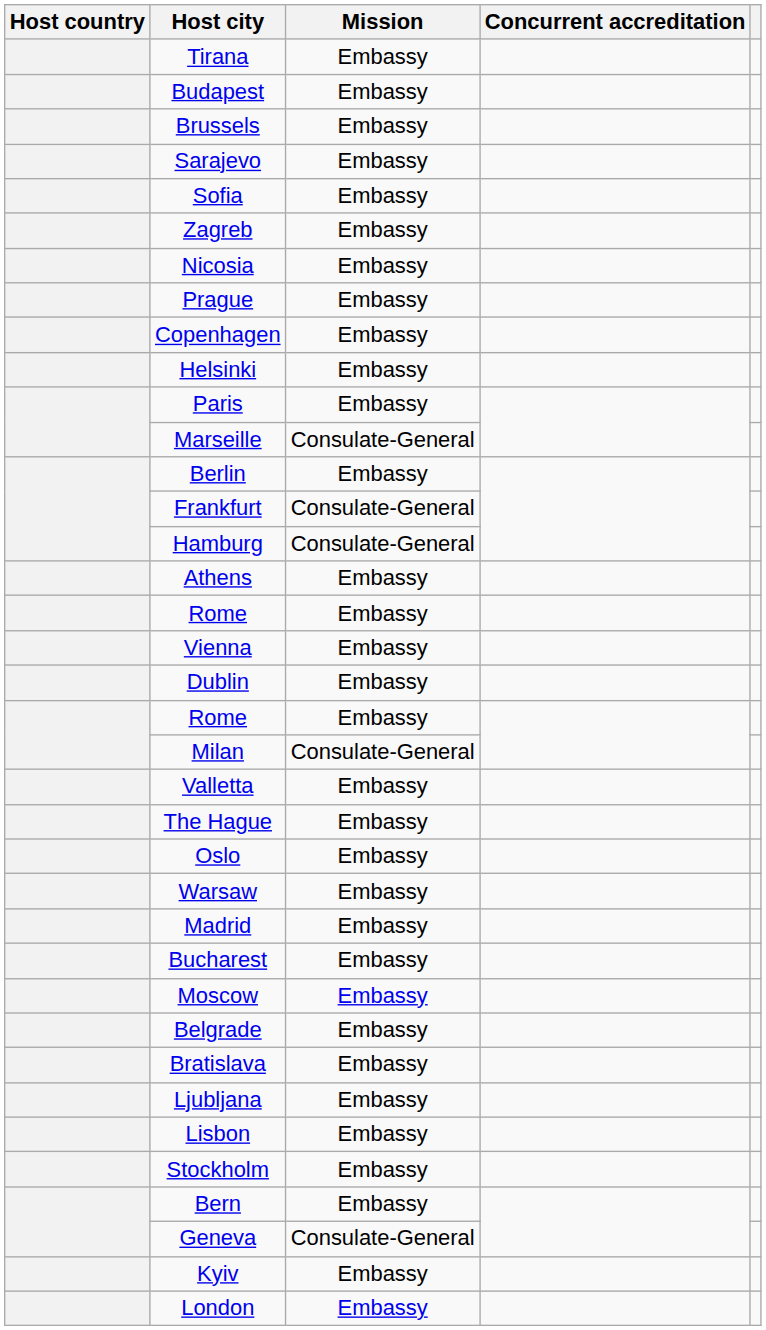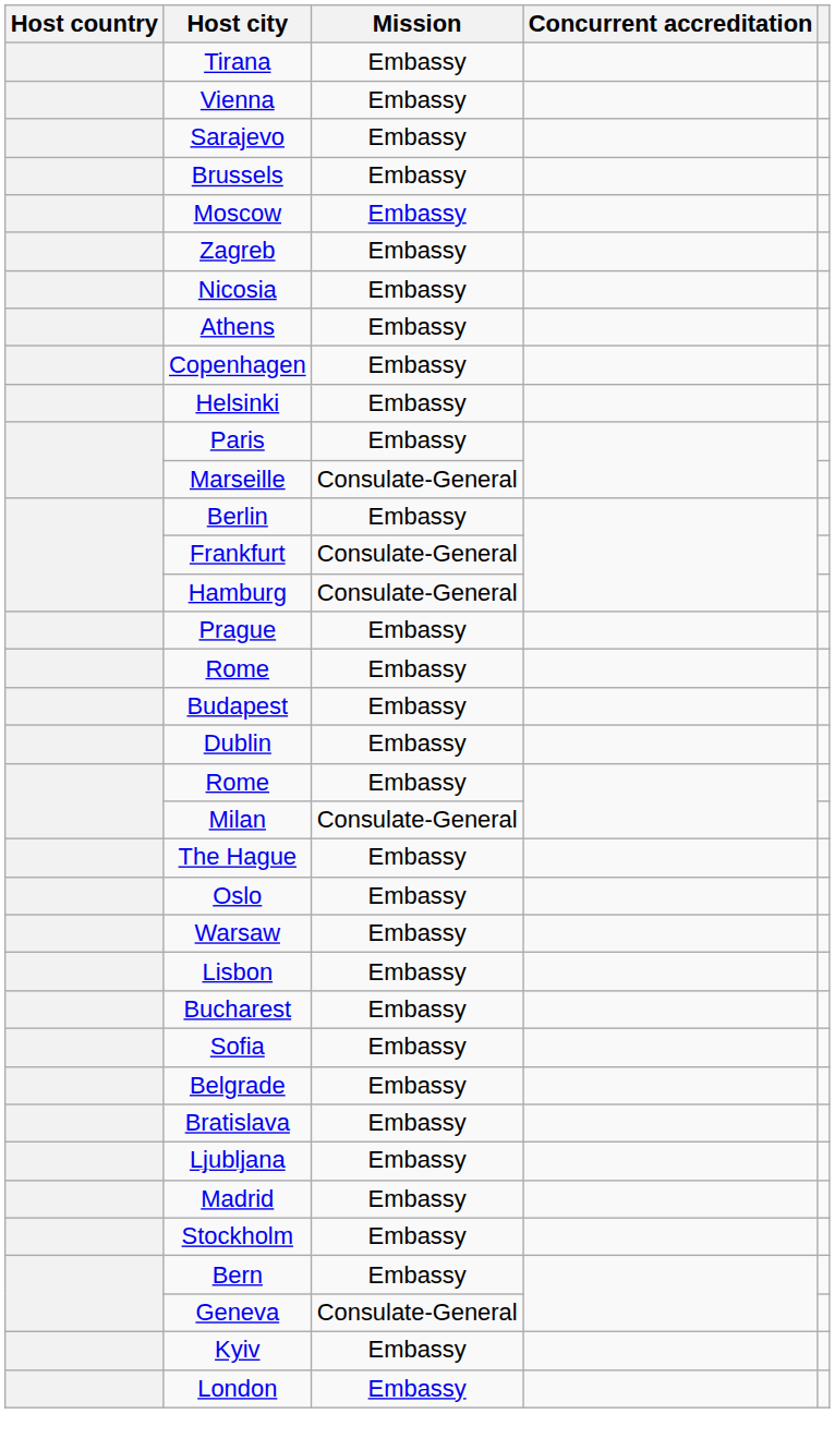rows swapped: Vienna <-> Budapest
rows swapped: Brussels <-> Sarajevo
rows swapped: Sofia <-> Moscow
rows swapped: Prague <-> Athens
- row: Valletta | Embassy
rows swapped: Lisbon <-> Madrid
